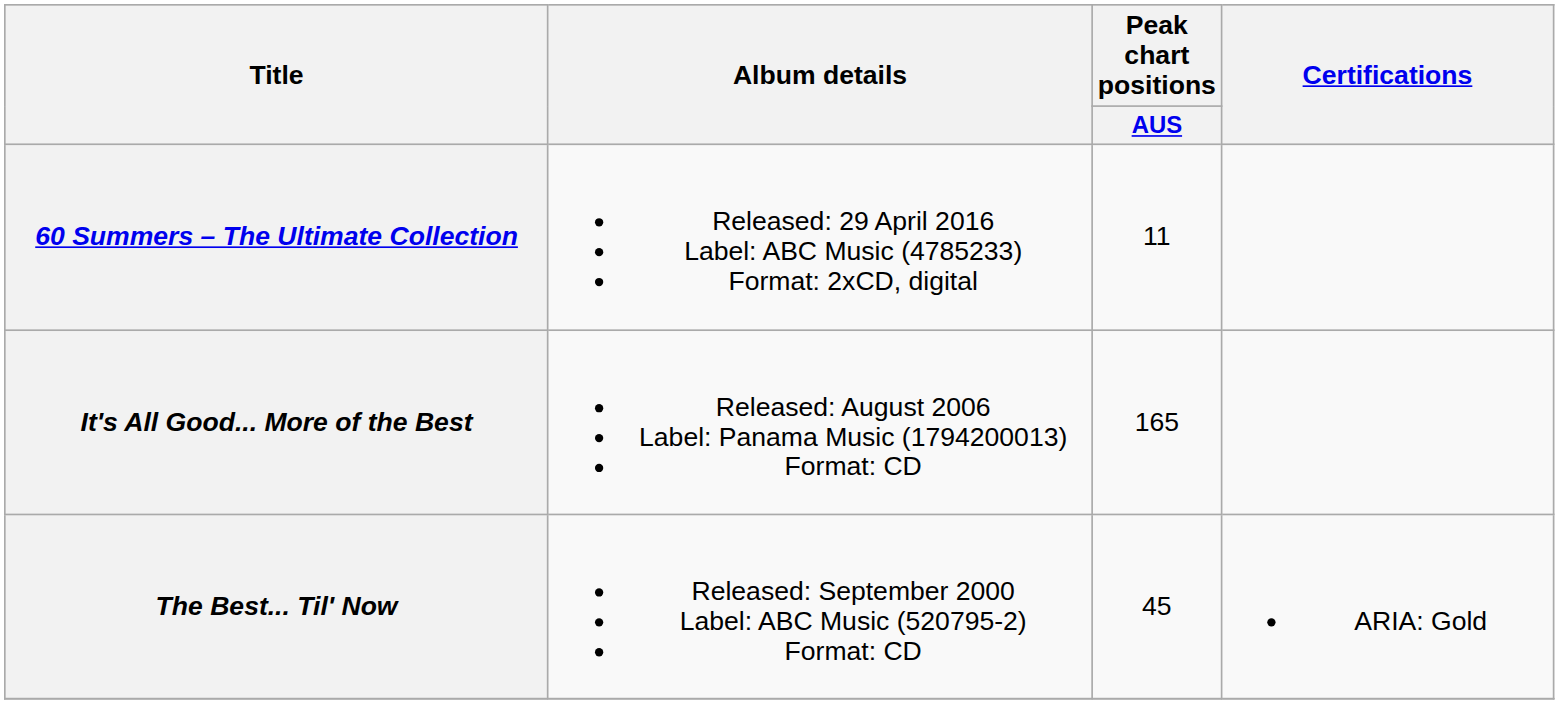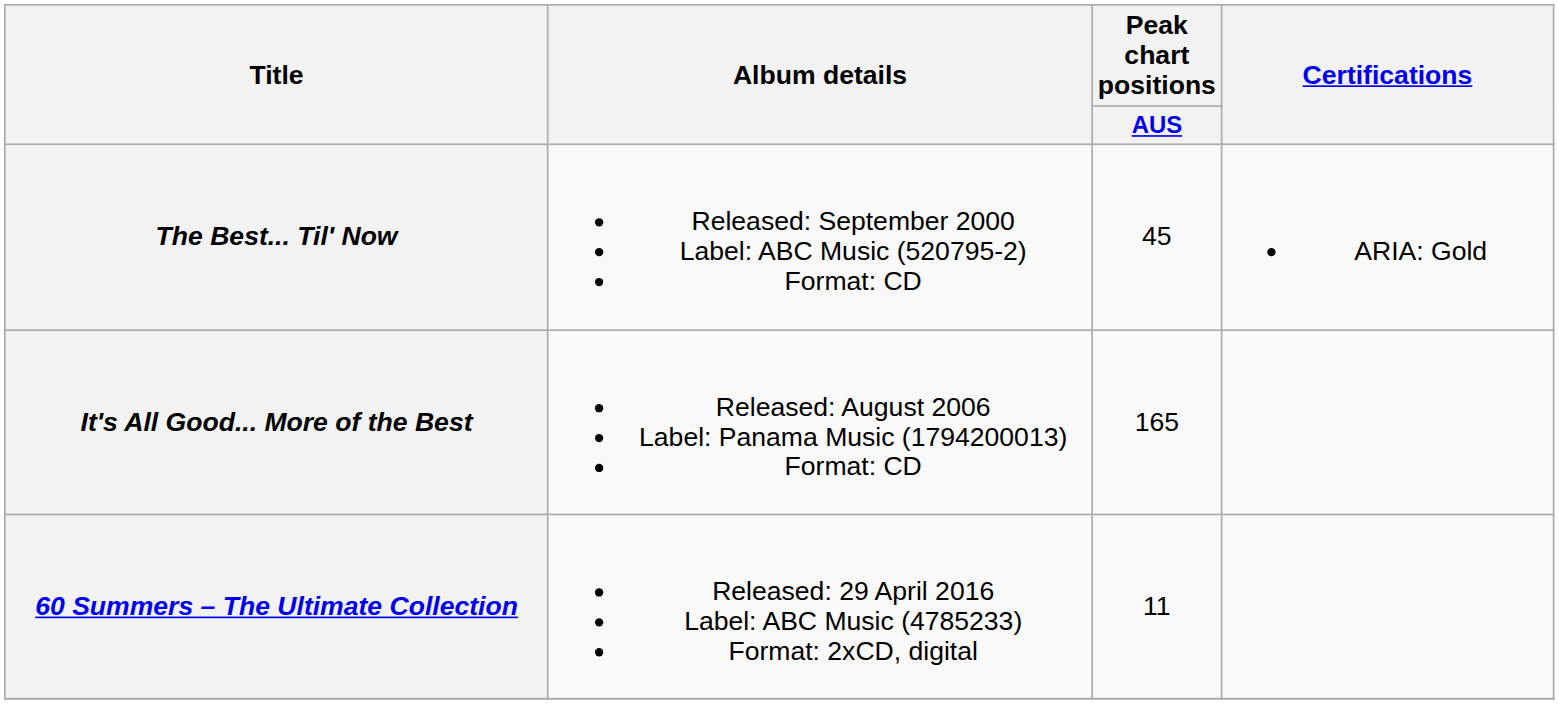rows swapped: The Best... Til' Now <-> 60 Summers – The Ultimate Collection
